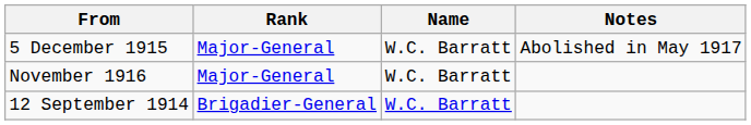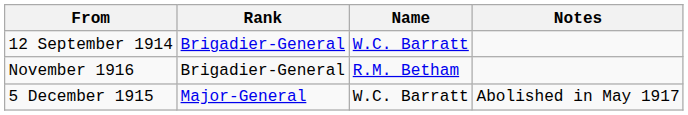rows swapped: 12 September 1914 <-> 5 December 1915
November 1916 | Rank: Major-General -> Brigadier-General
November 1916 | Name: W.C. Barratt -> R.M. Betham
